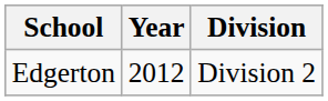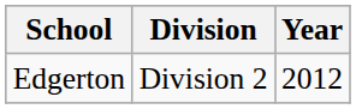columns swapped: Year <-> Division
